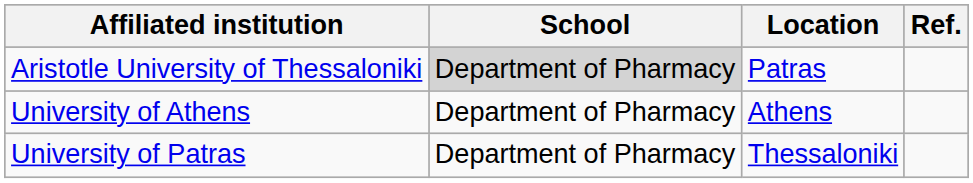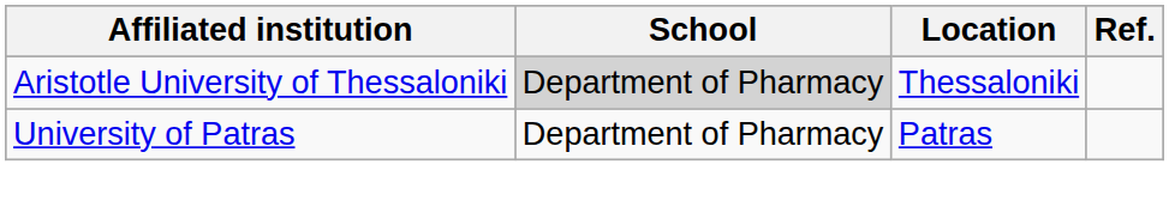Aristotle University of Thessaloniki | Location: Patras -> Thessaloniki
- row: University of Athens | Department of Pharmacy | Athens
University of Patras | Location: Thessaloniki -> Patras
